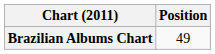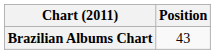Brazilian Albums Chart | Position: 49 -> 43
